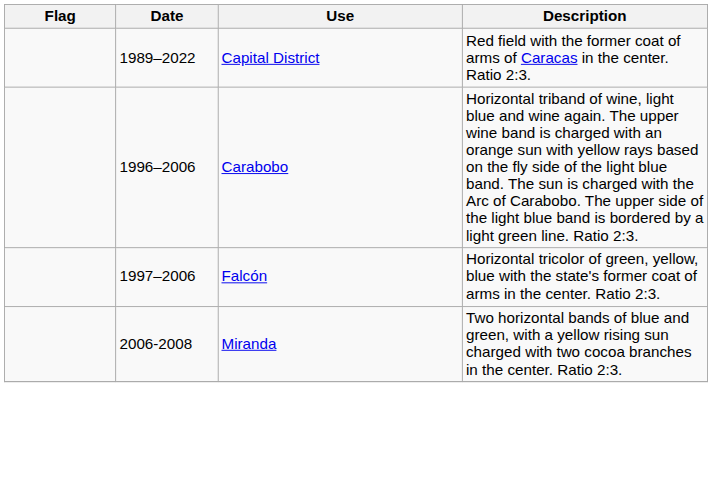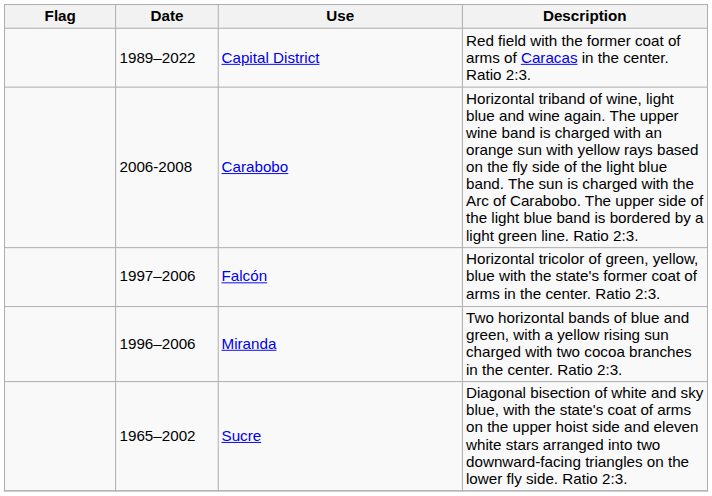Carabobo | Date: 1996–2006 -> 2006-2008
Miranda | Date: 2006-2008 -> 1996–2006
+ row: 1965–2002 | Sucre | Diagonal bisection of white and sky blue, with the state's coat of arms on the upper hoist side and eleven white stars arranged into two downward-facing triangles on the lower fly side. Ratio 2:3.
